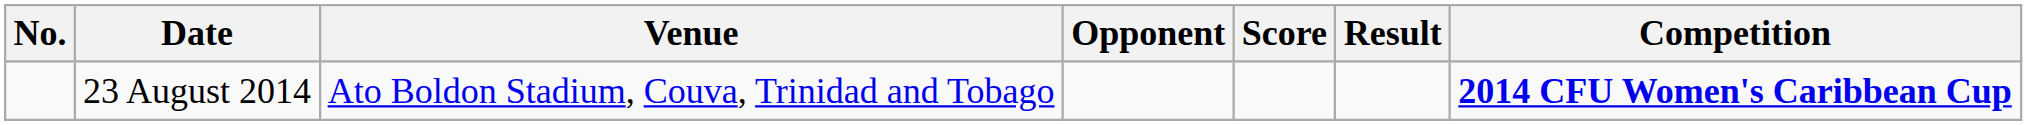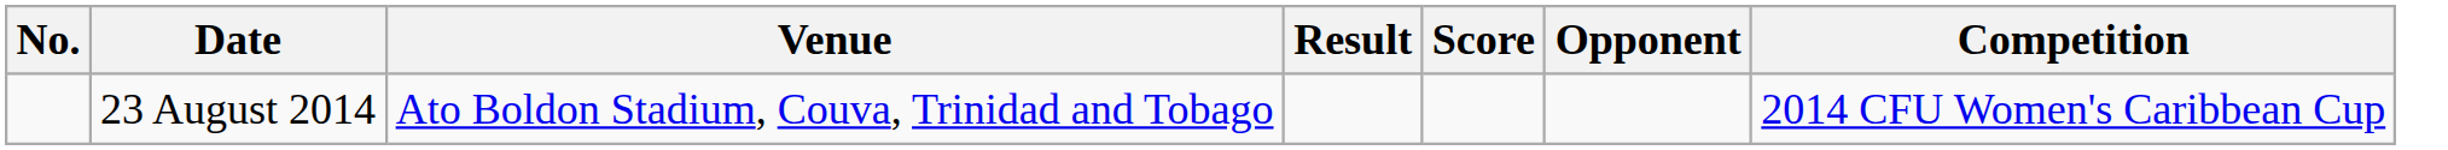columns swapped: Opponent <-> Result
23 August 2014 | Competition: bold -> normal
